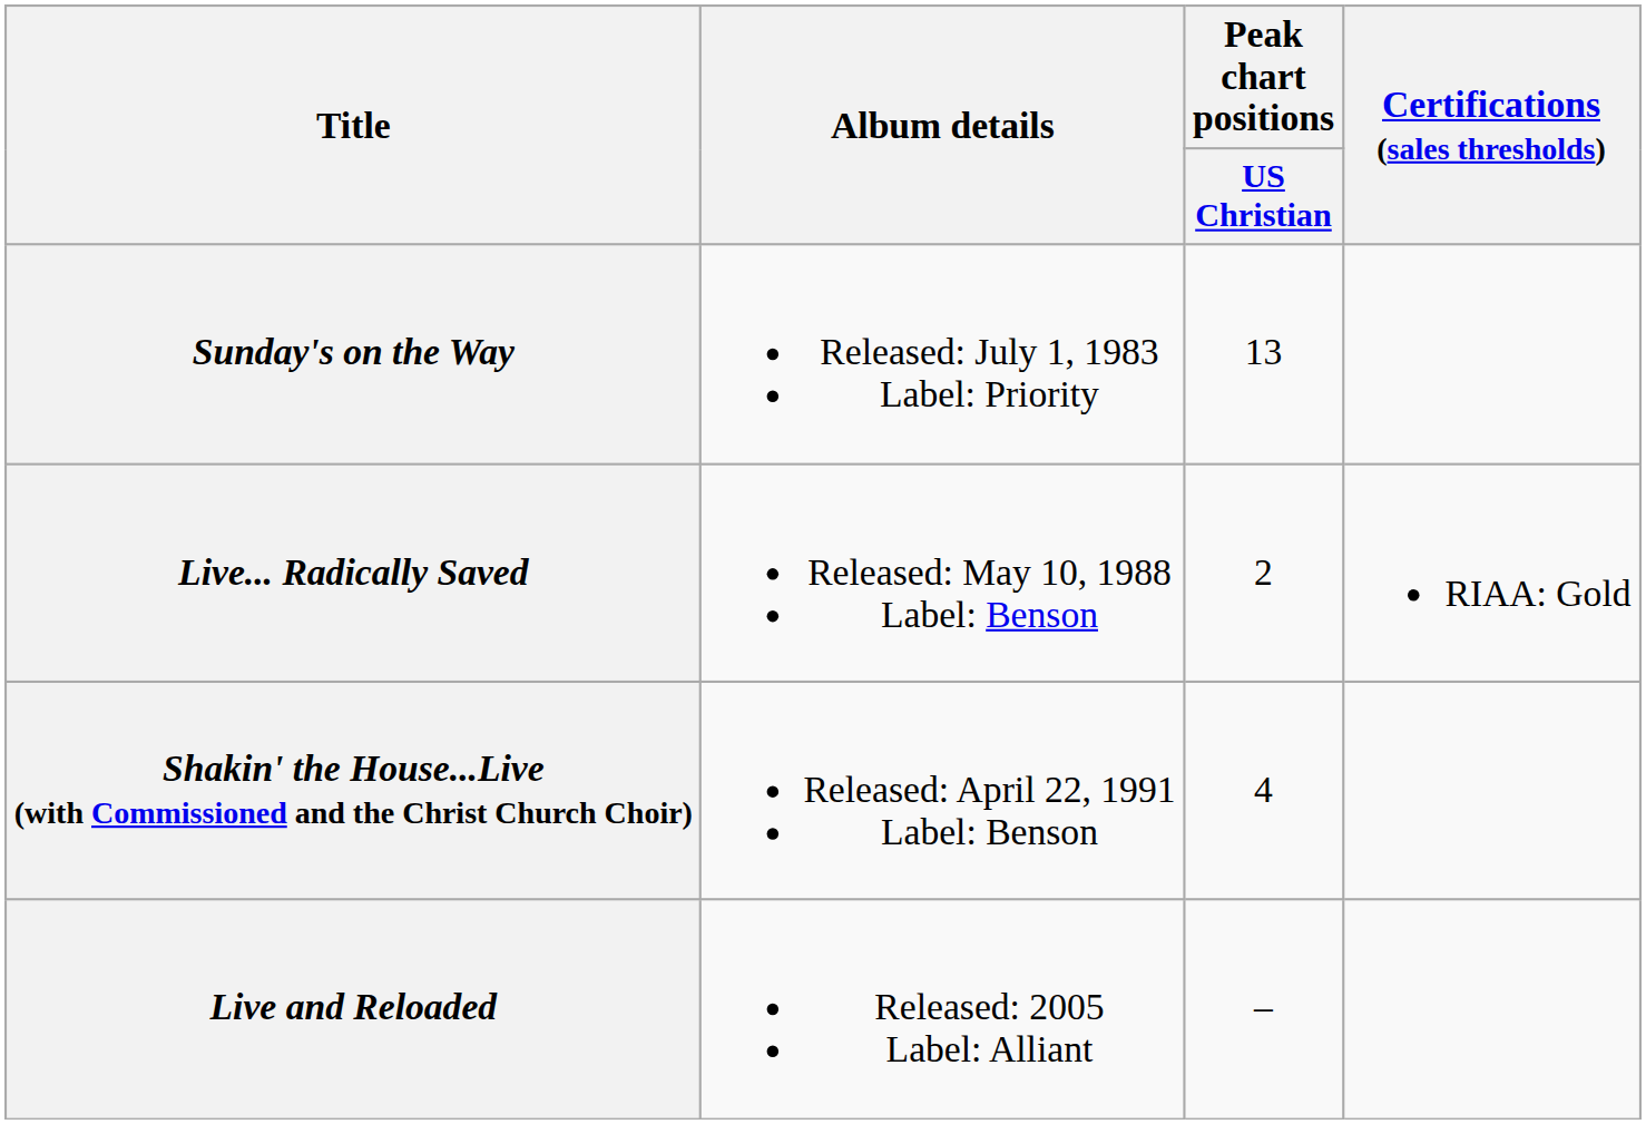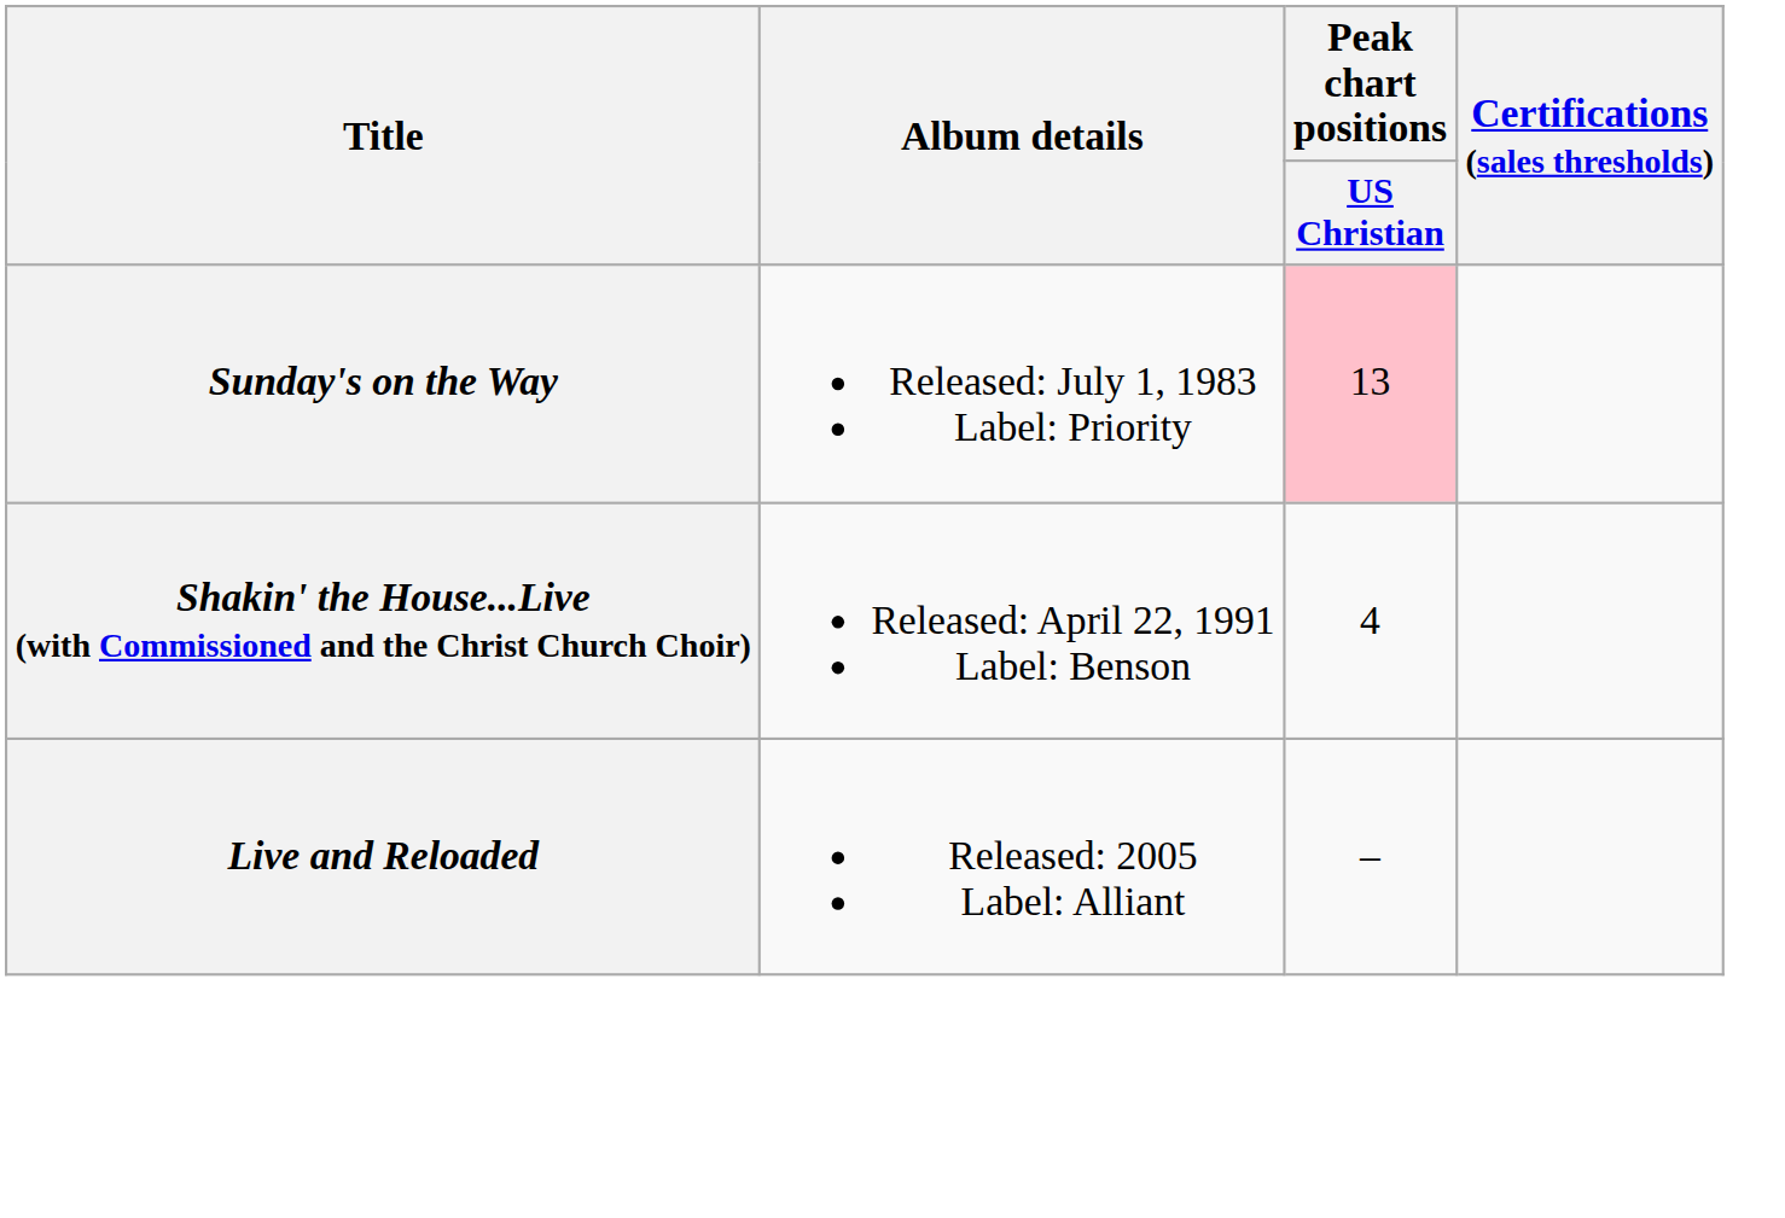Sunday's on the Way | Peak chart positions / US Christian: no background -> pink background
- row: Live... Radically Saved | Released: May 10, 1988 Label: Benson | 2 | RIAA: Gold
